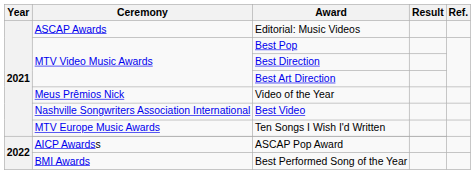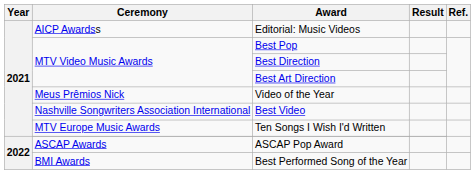Editorial: Music Videos | Ceremony: ASCAP Awards -> AICP Awardss
ASCAP Pop Award | Ceremony: AICP Awardss -> ASCAP Awards
